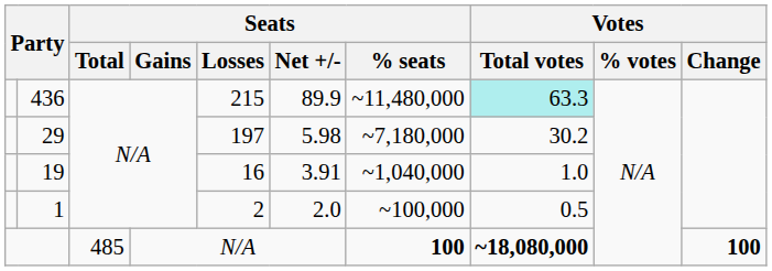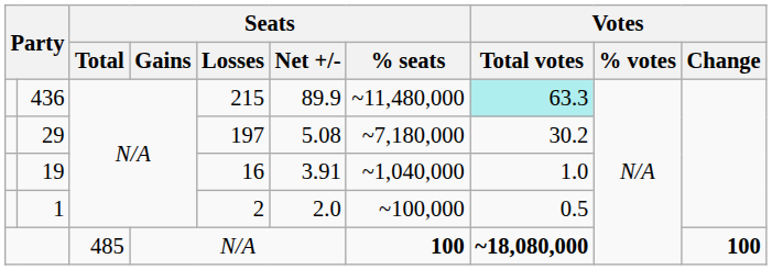29 | Seats / Net +/-: 5.98 -> 5.08
